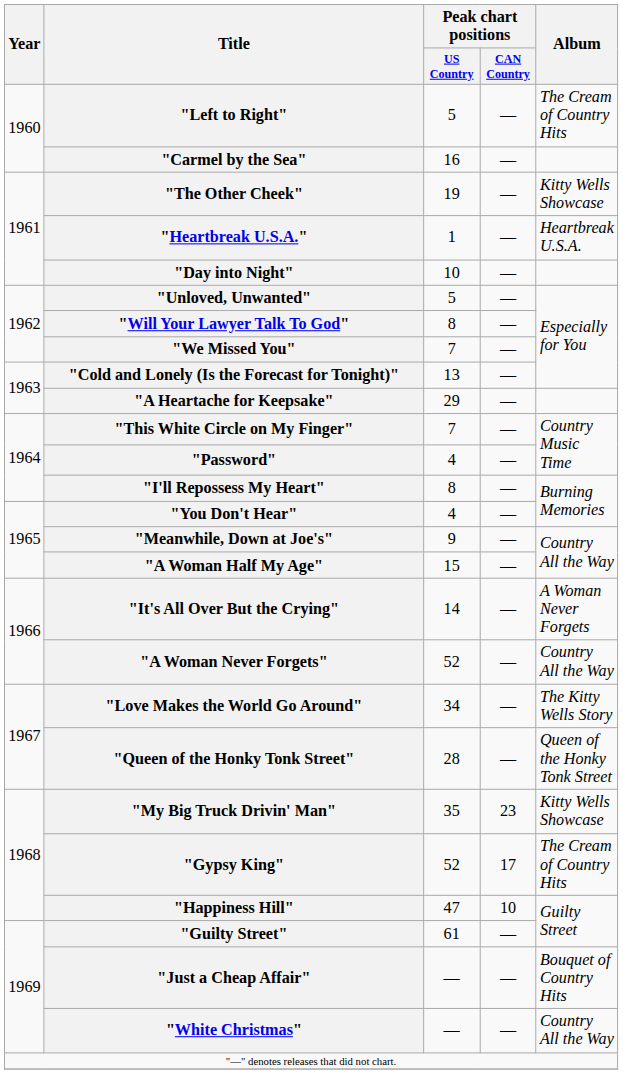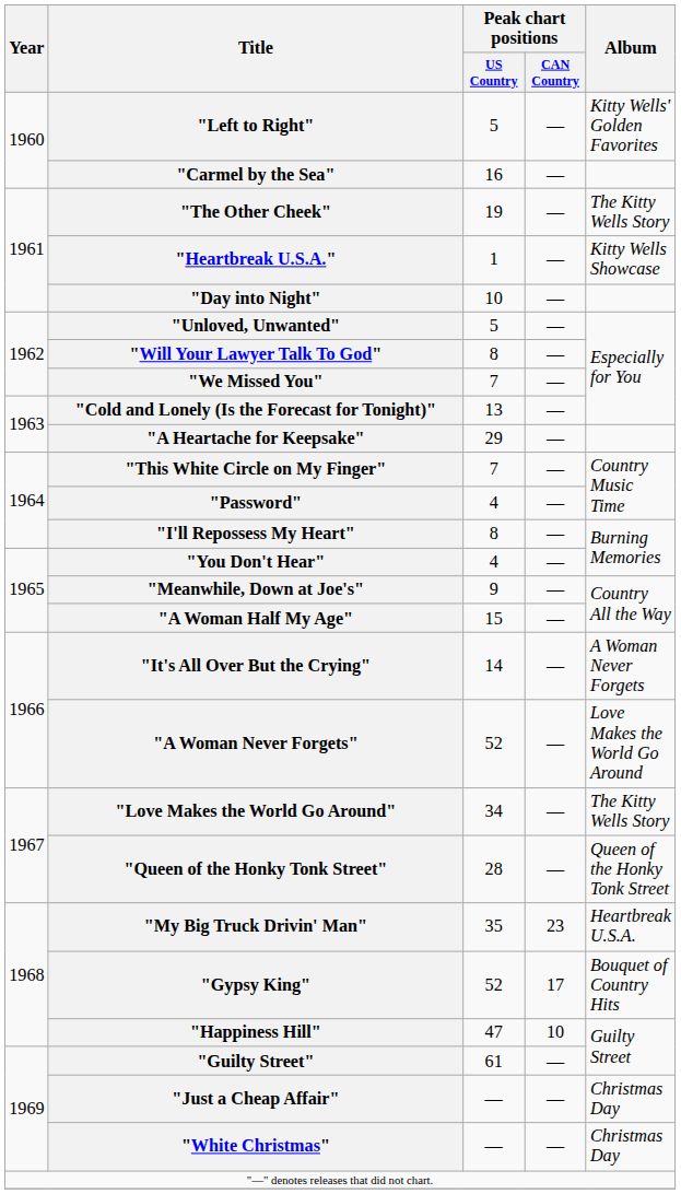"Left to Right" | Album: The Cream of Country Hits -> Kitty Wells' Golden Favorites
"The Other Cheek" | Album: Kitty Wells Showcase -> The Kitty Wells Story
"Heartbreak U.S.A." | Album: Heartbreak U.S.A. -> Kitty Wells Showcase
"A Woman Never Forgets" | Album: Country All the Way -> Love Makes the World Go Around
"My Big Truck Drivin' Man" | Album: Kitty Wells Showcase -> Heartbreak U.S.A.
"Gypsy King" | Album: The Cream of Country Hits -> Bouquet of Country Hits
"Just a Cheap Affair" | Album: Bouquet of Country Hits -> Christmas Day
"White Christmas" | Album: Country All the Way -> Christmas Day
